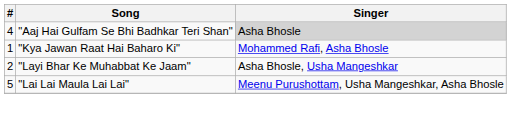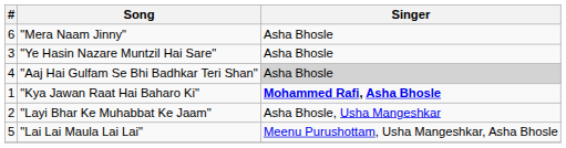+ row: 6 | "Mera Naam Jinny" | Asha Bhosle
+ row: 3 | "Ye Hasin Nazare Muntzil Hai Sare" | Asha Bhosle
"Kya Jawan Raat Hai Baharo Ki" | Singer: normal -> bold
